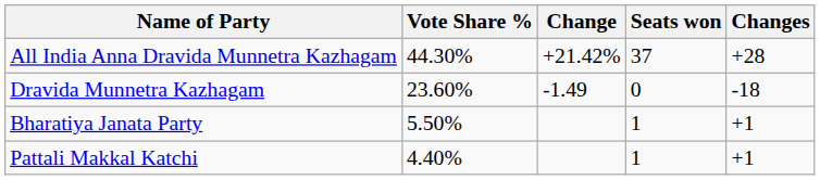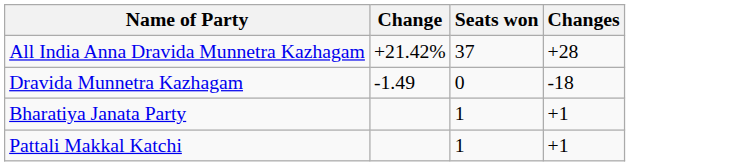- column: Vote Share % | 44.30% | 23.60% | 5.50% | 4.40%
